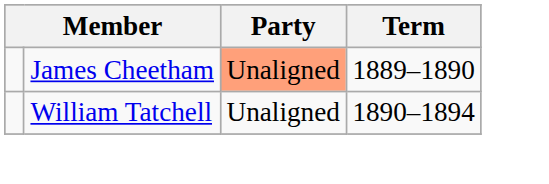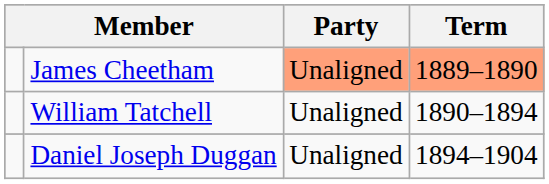James Cheetham | Term: no background -> lightsalmon background
+ row: Daniel Joseph Duggan | Unaligned | 1894–1904
